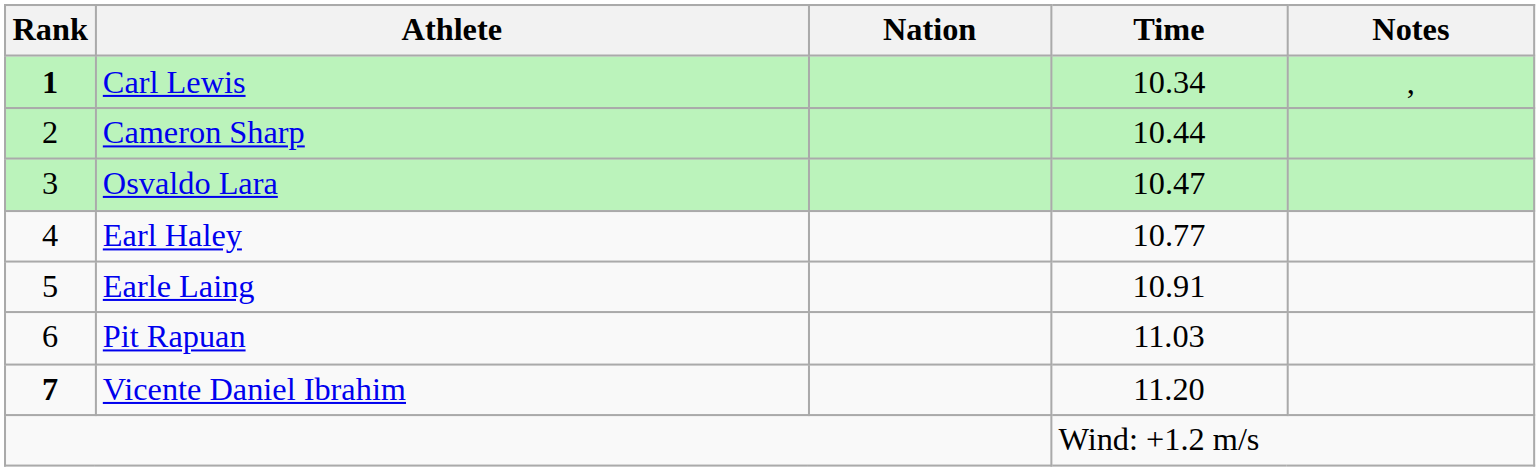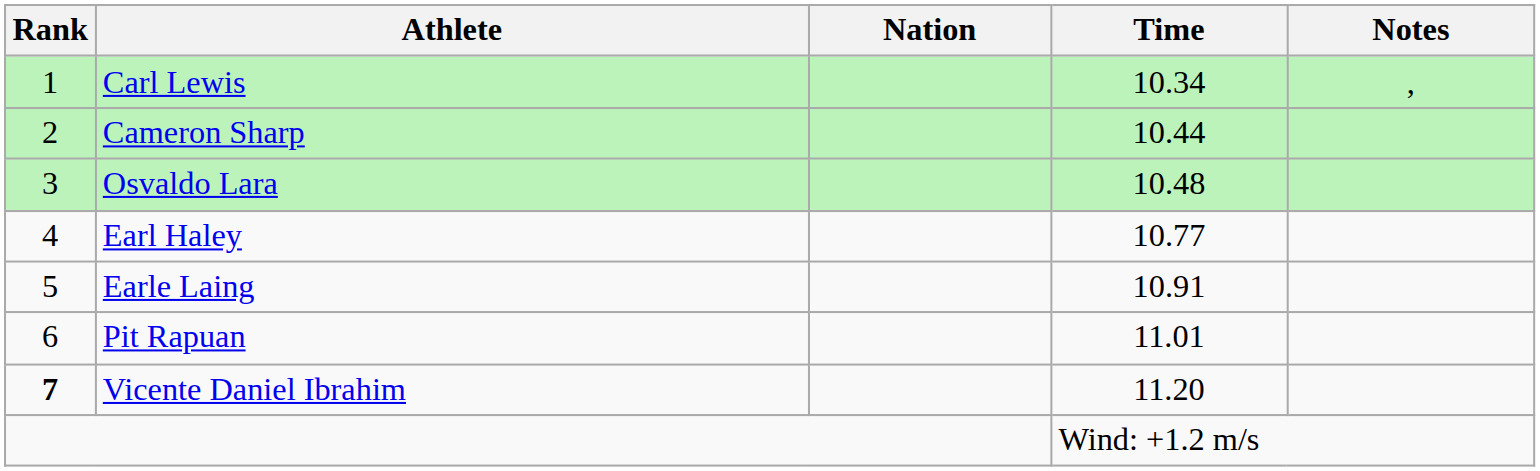Carl Lewis | Rank: bold -> normal
Osvaldo Lara | Time: 10.47 -> 10.48
Pit Rapuan | Time: 11.03 -> 11.01
